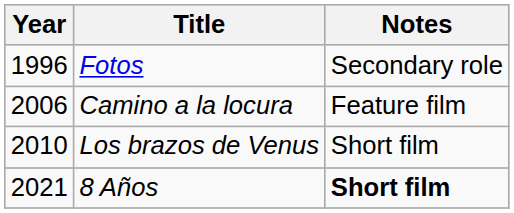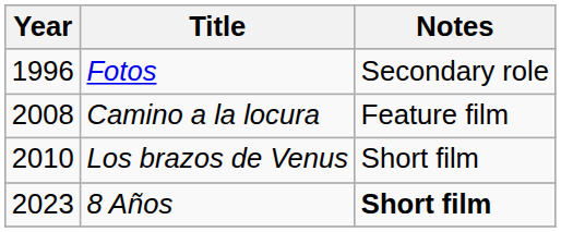Camino a la locura | Year: 2006 -> 2008
8 Años | Year: 2021 -> 2023
